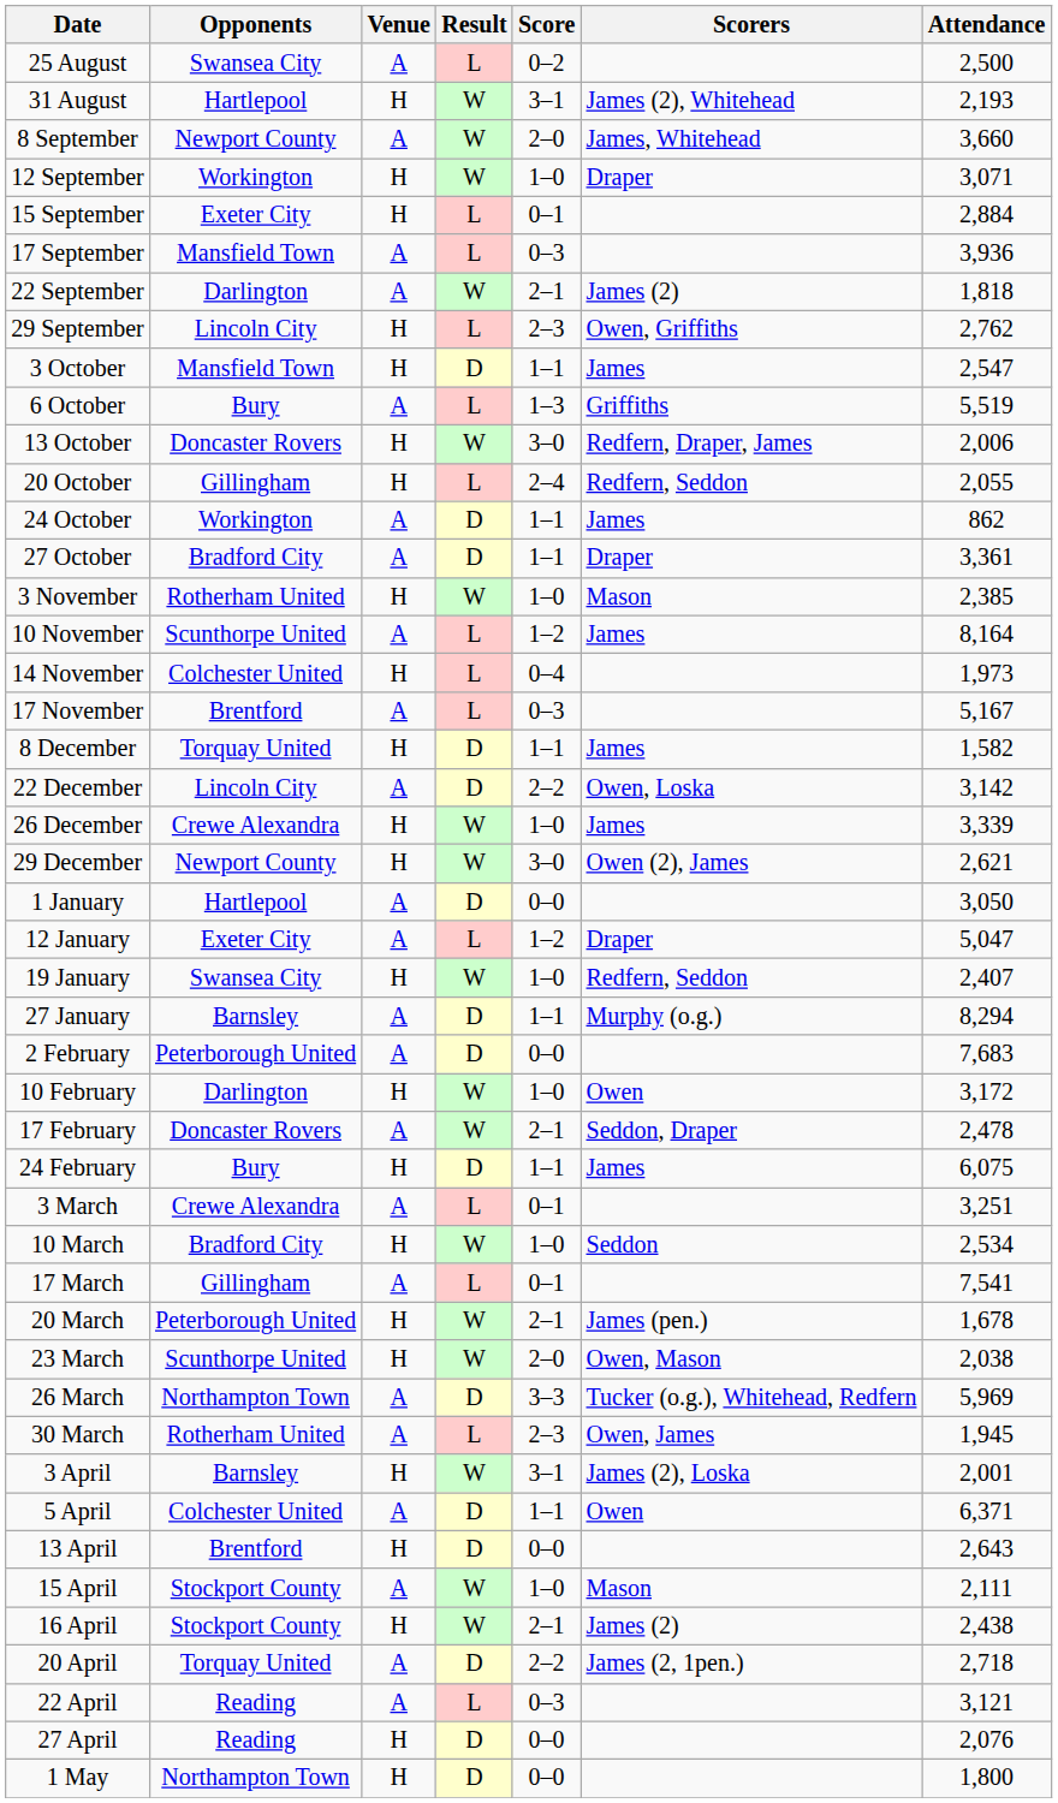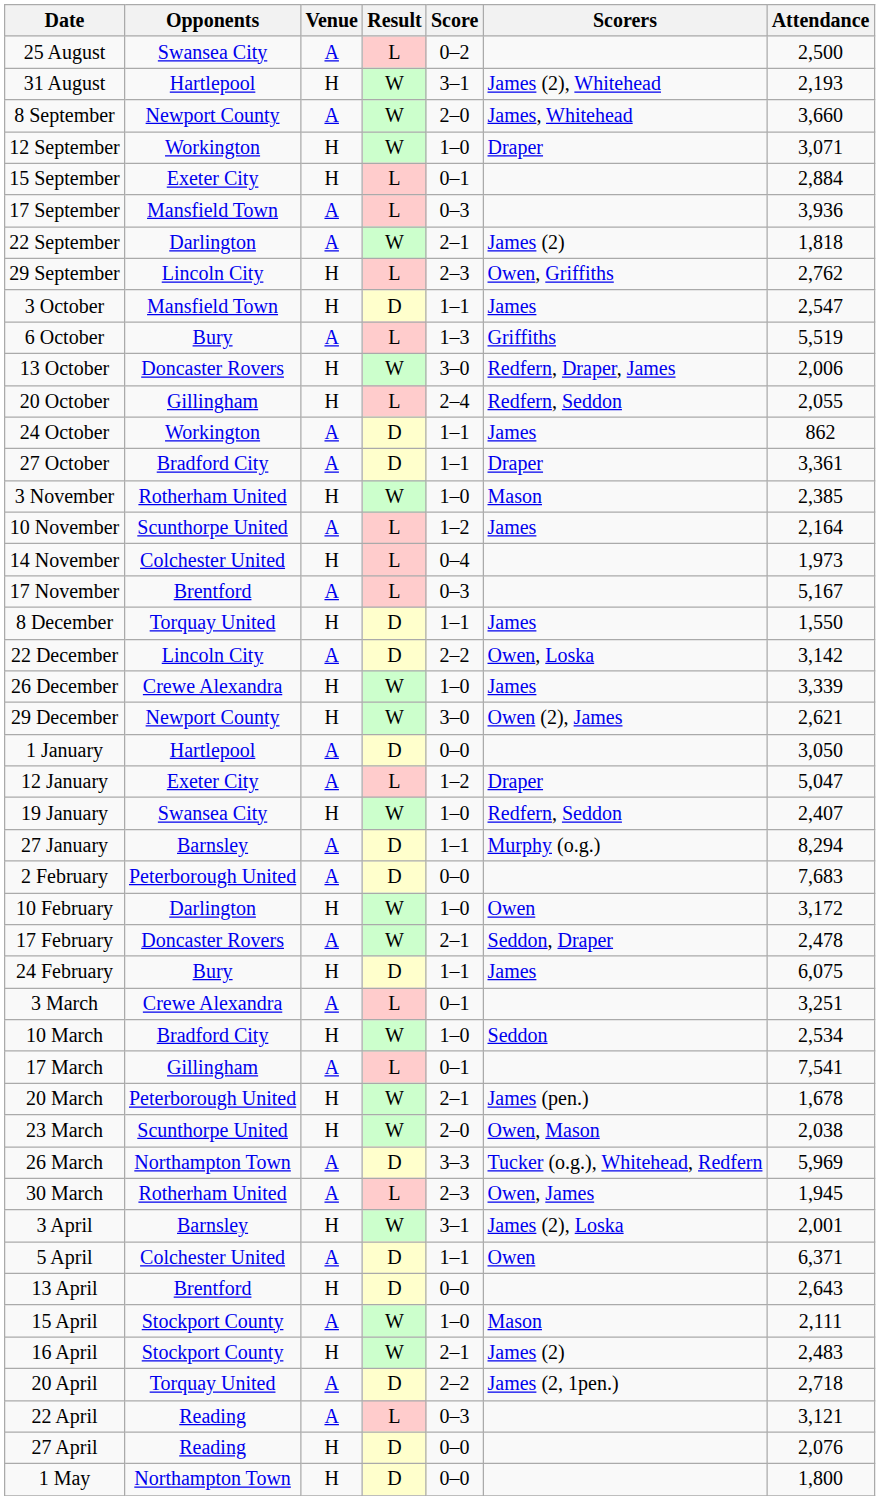10 November | Attendance: 8,164 -> 2,164
8 December | Attendance: 1,582 -> 1,550
16 April | Attendance: 2,438 -> 2,483
